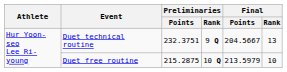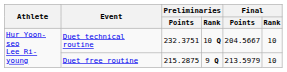Duet technical routine | Preliminaries / Rank: 9 Q -> 10 Q
Duet technical routine | Final / Rank: 13 -> 10
Duet free routine | Preliminaries / Rank: 10 Q -> 9 Q
